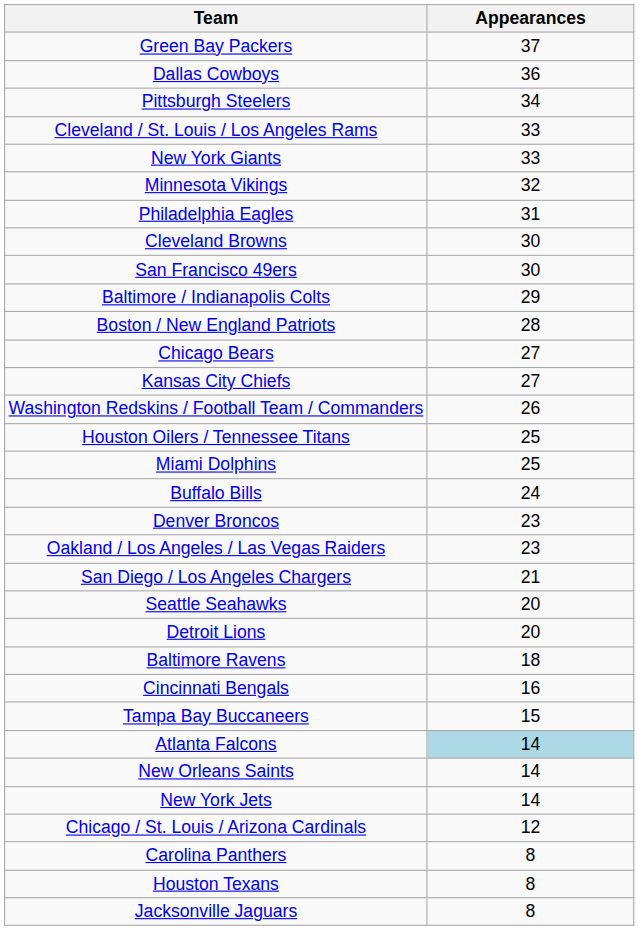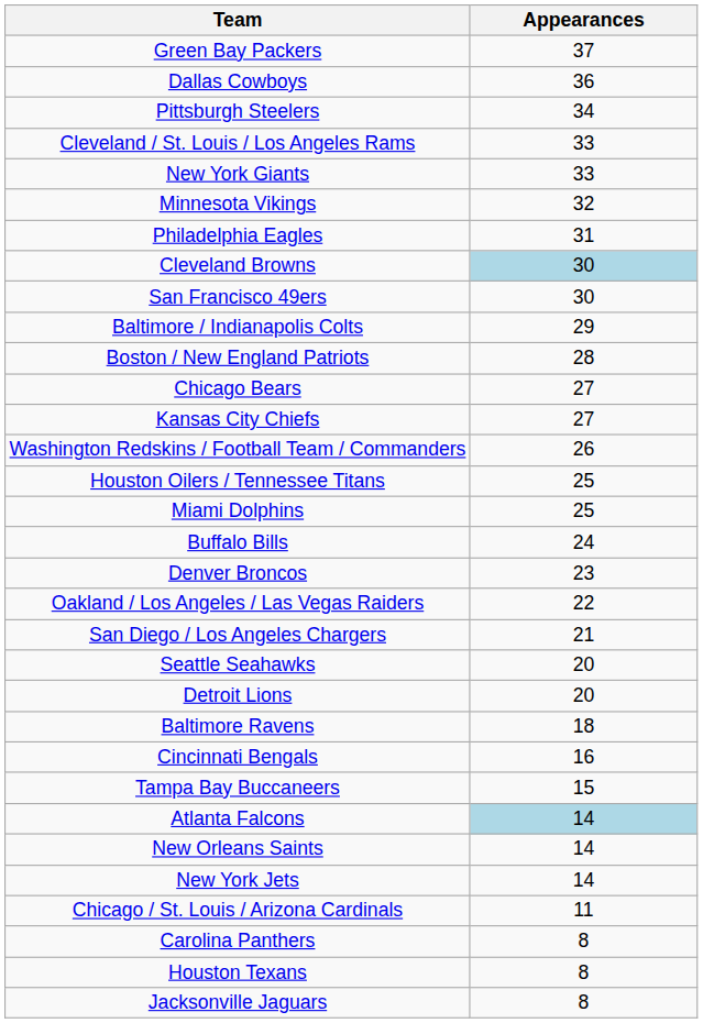Cleveland Browns | Appearances: no background -> lightblue background
Oakland / Los Angeles / Las Vegas Raiders | Appearances: 23 -> 22
Chicago / St. Louis / Arizona Cardinals | Appearances: 12 -> 11
